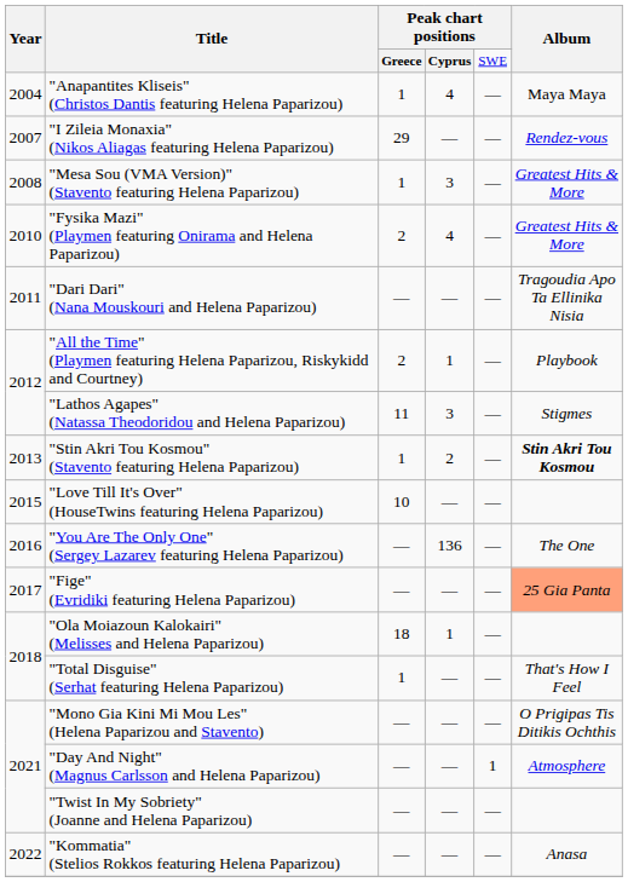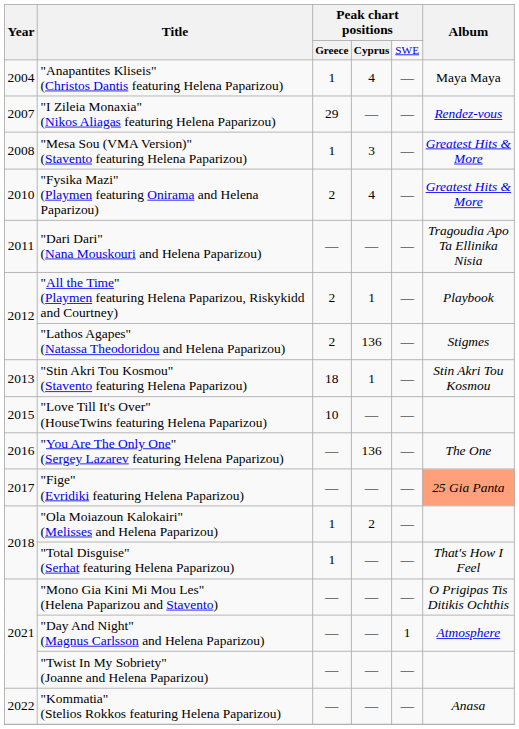"Lathos Agapes" (Natassa Theodoridou and Helena Paparizou) | column 3: 11 -> 2
"Lathos Agapes" (Natassa Theodoridou and Helena Paparizou) | column 4: 3 -> 136
"Stin Akri Tou Kosmou" (Stavento featuring Helena Paparizou) | column 3: 1 -> 18
"Stin Akri Tou Kosmou" (Stavento featuring Helena Paparizou) | column 4: 2 -> 1
"Stin Akri Tou Kosmou" (Stavento featuring Helena Paparizou) | Album: bold -> normal
"Ola Moiazoun Kalokairi" (Melisses and Helena Paparizou) | column 3: 18 -> 1
"Ola Moiazoun Kalokairi" (Melisses and Helena Paparizou) | column 4: 1 -> 2
